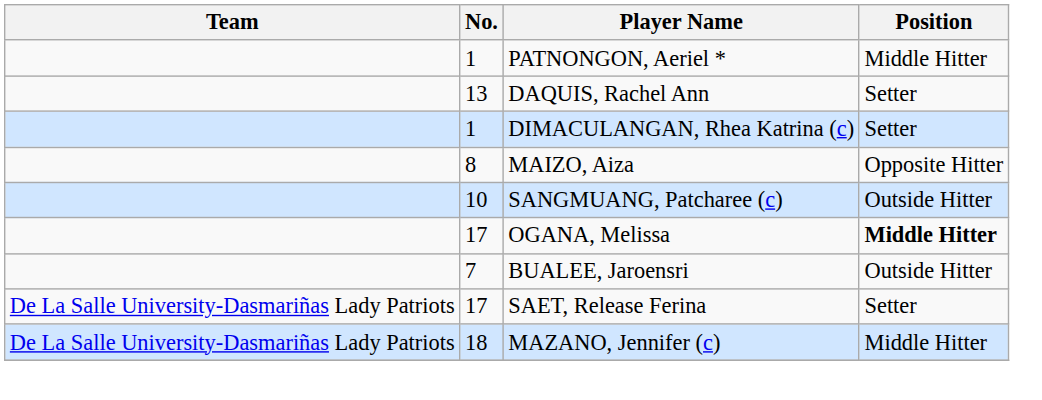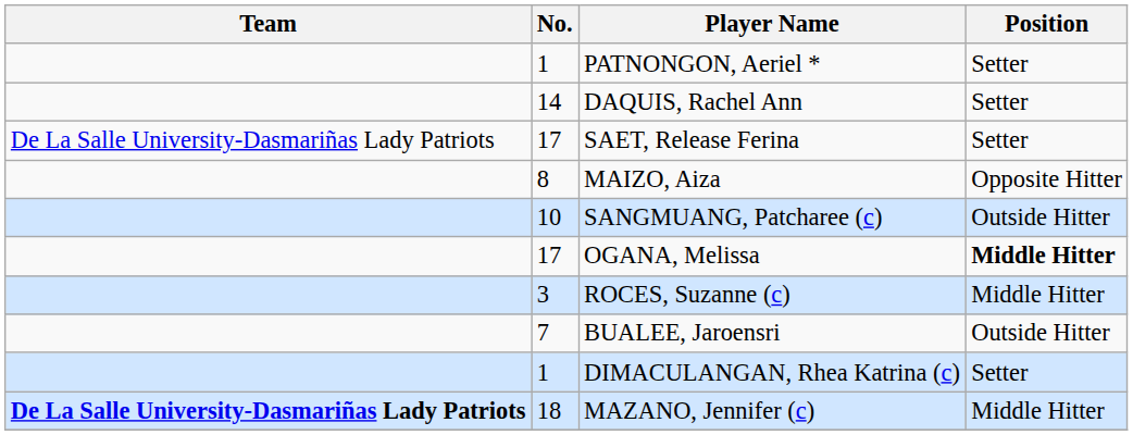PATNONGON, Aeriel * | Position: Middle Hitter -> Setter
DAQUIS, Rachel Ann | No.: 13 -> 14
rows swapped: DIMACULANGAN, Rhea Katrina (c) <-> SAET, Release Ferina
+ row: 3 | ROCES, Suzanne (c) | Middle Hitter
MAZANO, Jennifer (c) | Team: normal -> bold
